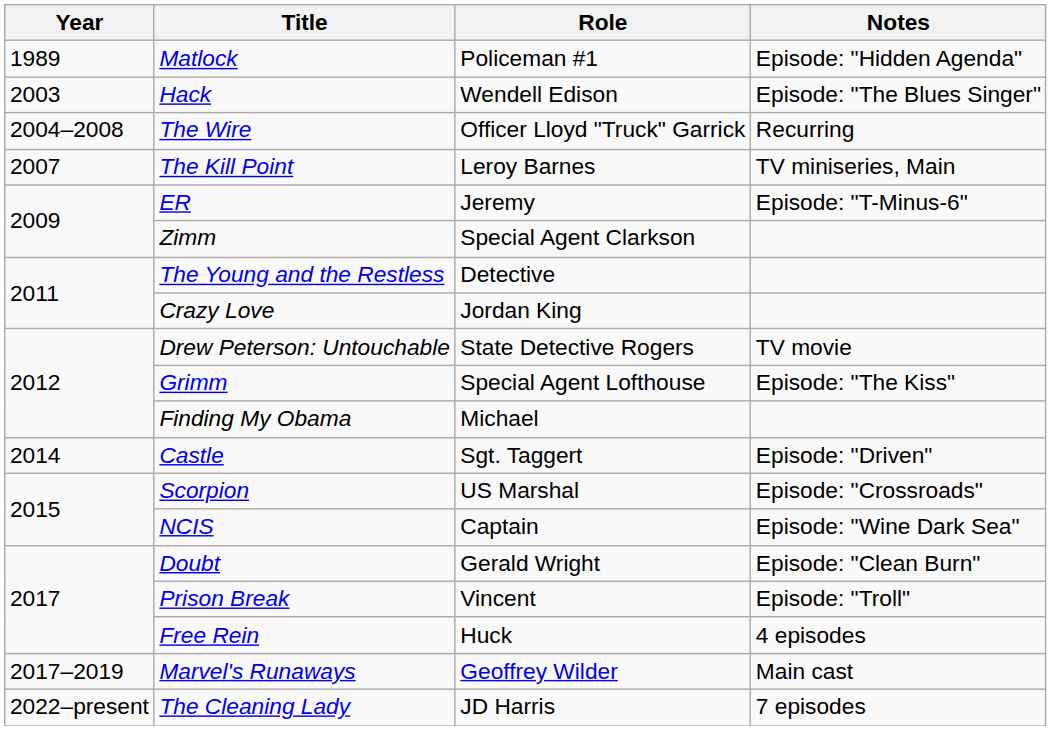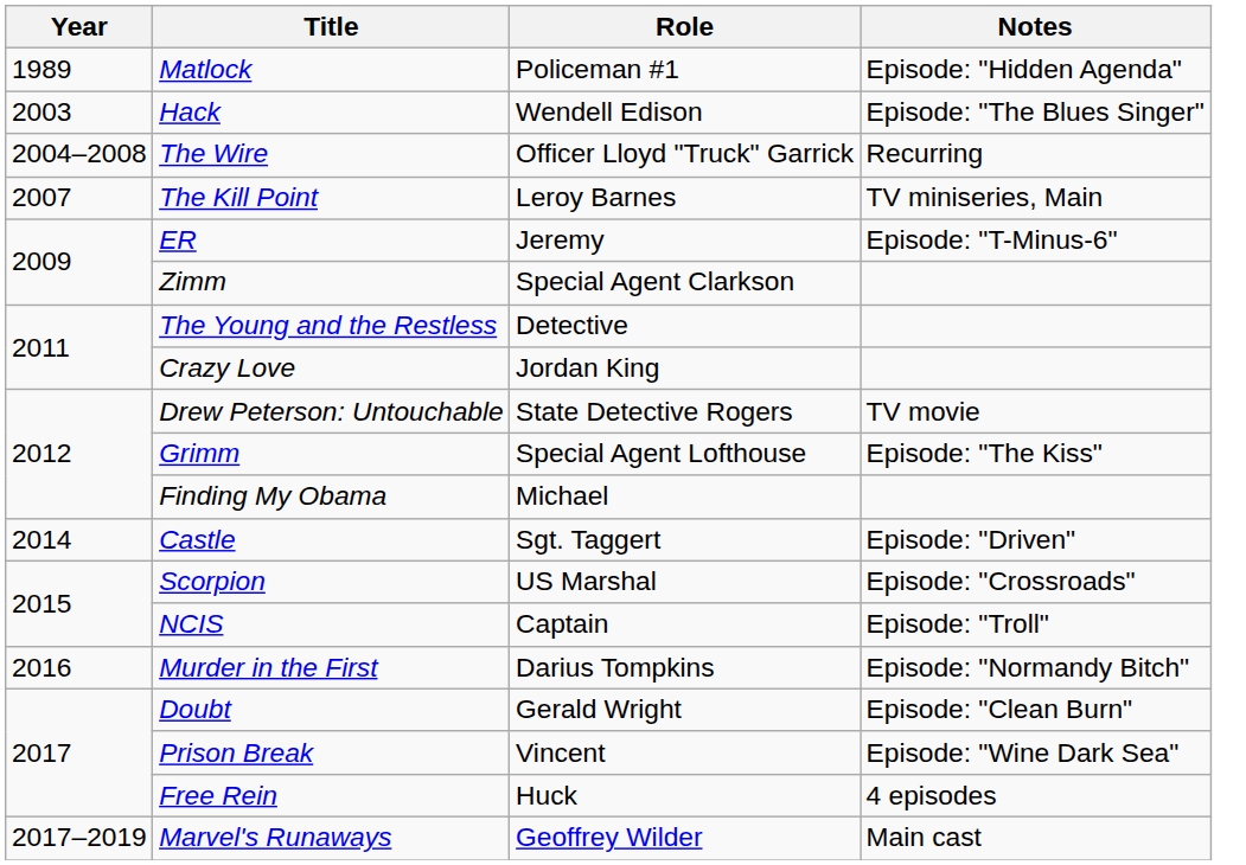NCIS | Notes: Episode: "Wine Dark Sea" -> Episode: "Troll"
+ row: 2016 | Murder in the First | Darius Tompkins | Episode: "Normandy Bitch"
Prison Break | Notes: Episode: "Troll" -> Episode: "Wine Dark Sea"
- row: 2022–present | The Cleaning Lady | JD Harris | 7 episodes
